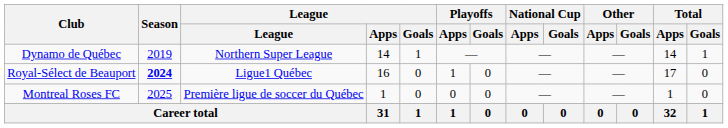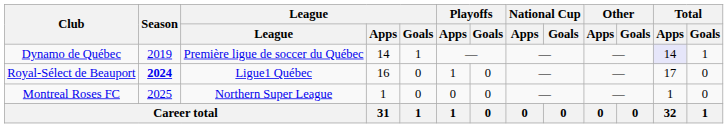Dynamo de Québec | League: Northern Super League -> Première ligue de soccer du Québec
Dynamo de Québec | Total / Apps: no background -> lavender background
Montreal Roses FC | League: Première ligue de soccer du Québec -> Northern Super League
